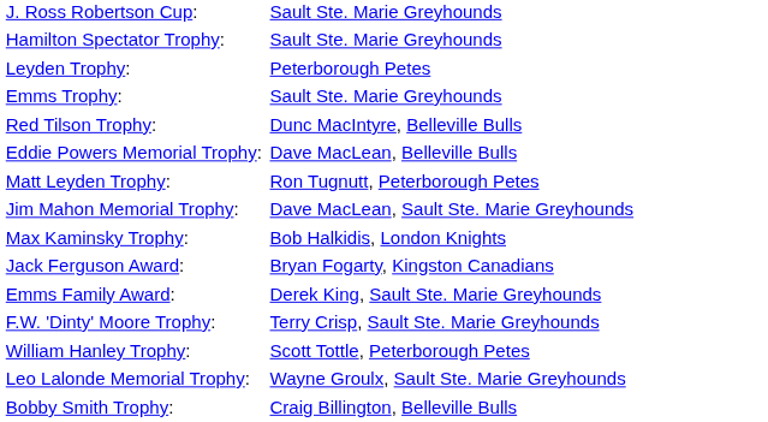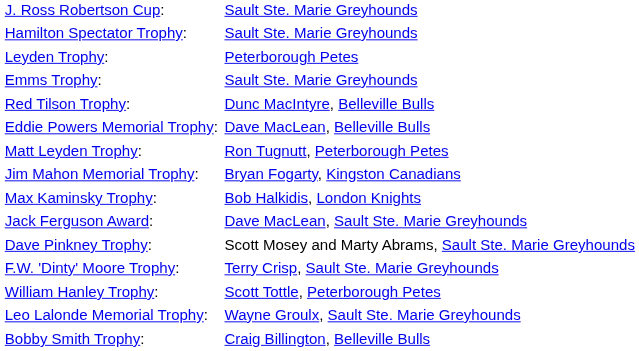Jim Mahon Memorial Trophy: | column 2: Dave MacLean, Sault Ste. Marie Greyhounds -> Bryan Fogarty, Kingston Canadians
Jack Ferguson Award: | column 2: Bryan Fogarty, Kingston Canadians -> Dave MacLean, Sault Ste. Marie Greyhounds
+ row: Dave Pinkney Trophy: | Scott Mosey and Marty Abrams, Sault Ste. Marie Greyhounds
- row: Emms Family Award: | Derek King, Sault Ste. Marie Greyhounds
